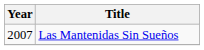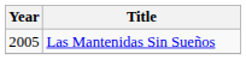Las Mantenidas Sin Sueños | Year: 2007 -> 2005
